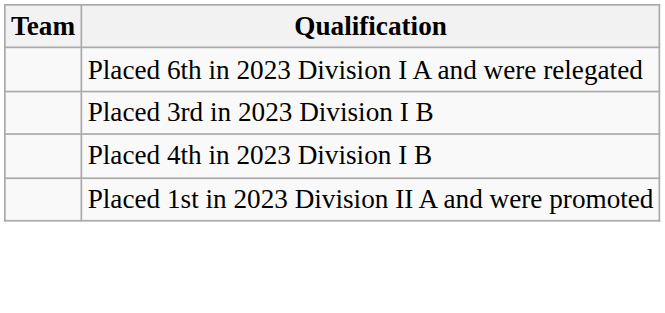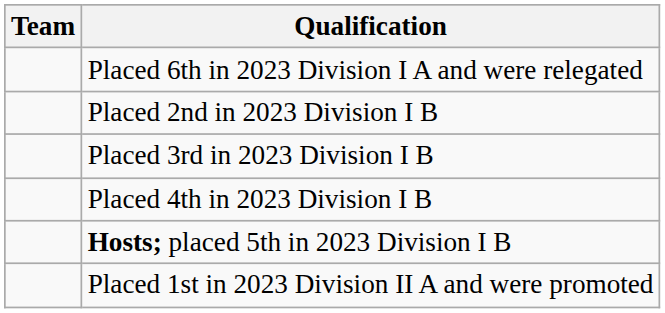+ row: Placed 2nd in 2023 Division I B
+ row: Hosts; placed 5th in 2023 Division I B
